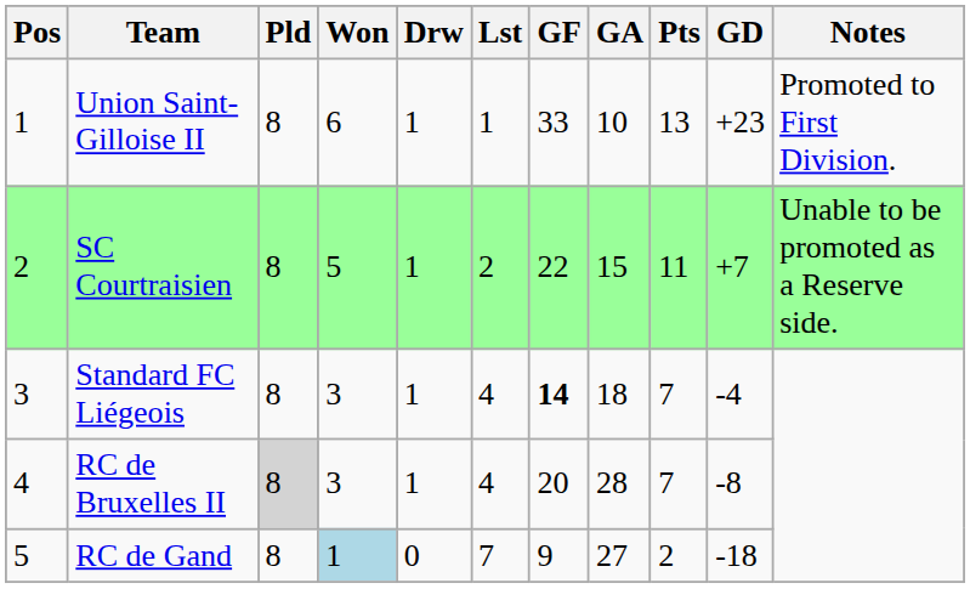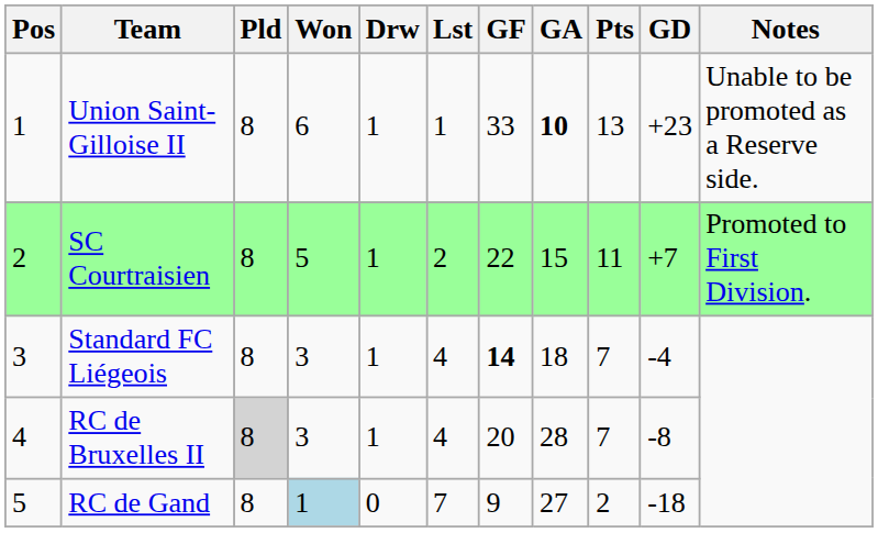Union Saint-Gilloise II | GA: normal -> bold
Union Saint-Gilloise II | Notes: Promoted to First Division. -> Unable to be promoted as a Reserve side.
SC Courtraisien | Notes: Unable to be promoted as a Reserve side. -> Promoted to First Division.
